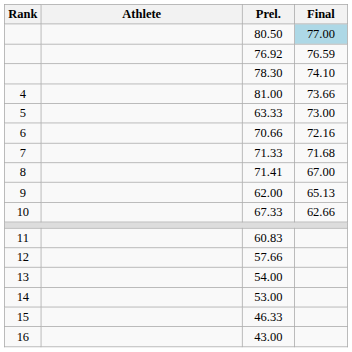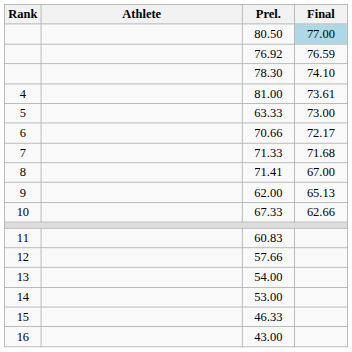81.00 | Final: 73.66 -> 73.61
70.66 | Final: 72.16 -> 72.17
